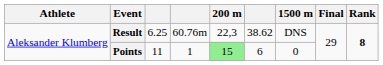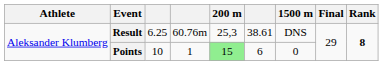Result | 200 m: 22,3 -> 25,3
Result | column 6: 38.62 -> 38.61
Points | column 3: 11 -> 10
